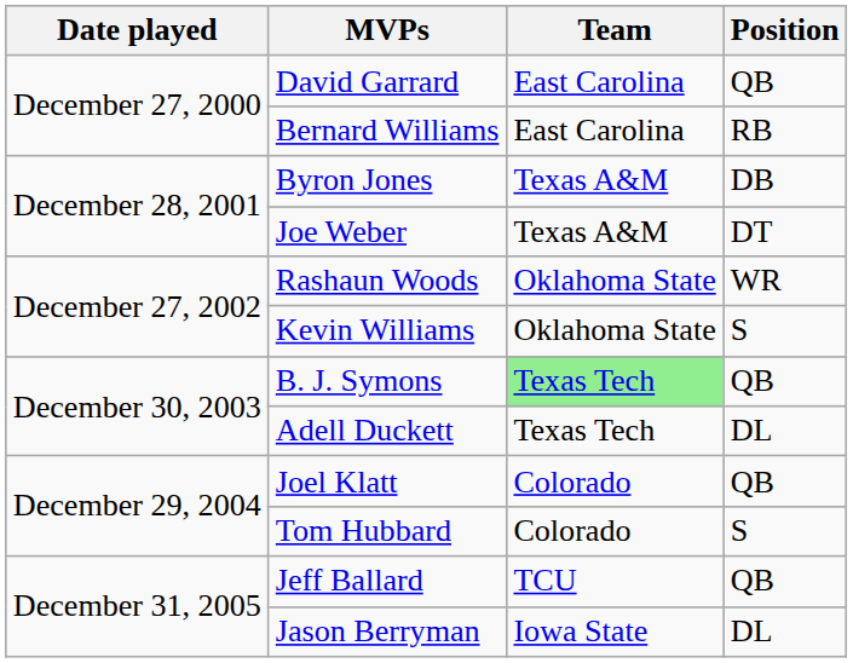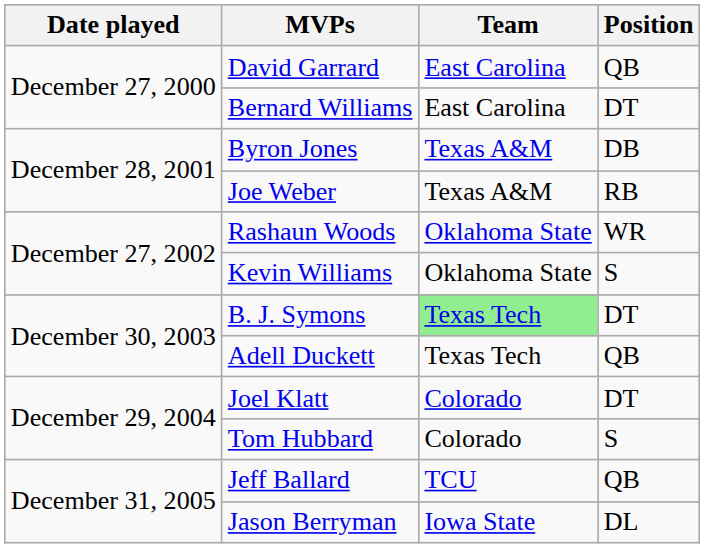Bernard Williams | Position: RB -> DT
Joe Weber | Position: DT -> RB
B. J. Symons | Position: QB -> DT
Adell Duckett | Position: DL -> QB
Joel Klatt | Position: QB -> DT
